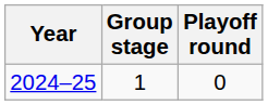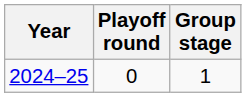columns swapped: Group stage <-> Playoff round
